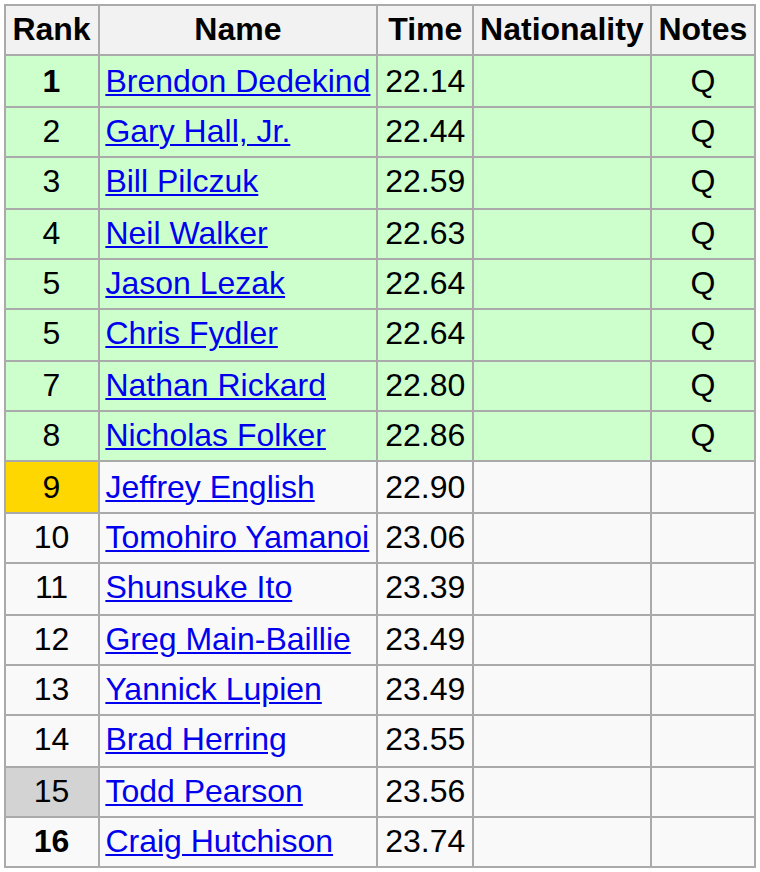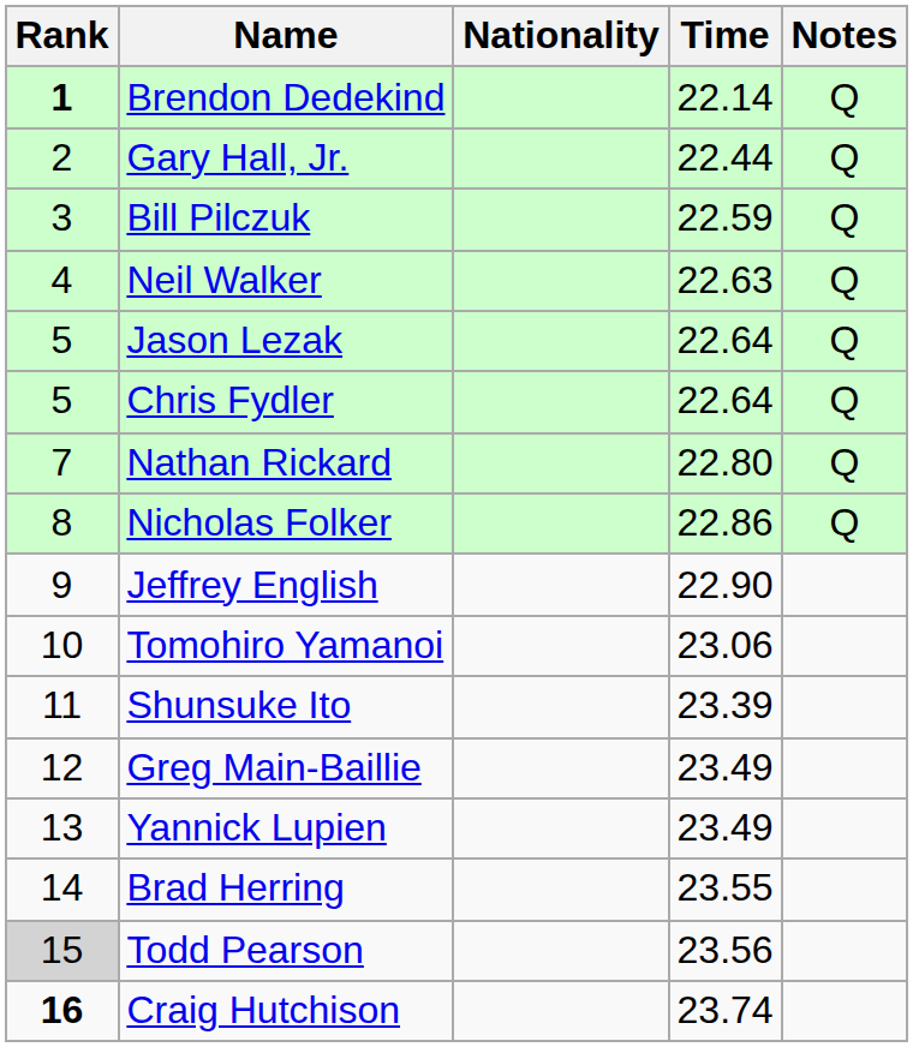columns swapped: Nationality <-> Time
Jeffrey English | Rank: gold background -> no background
